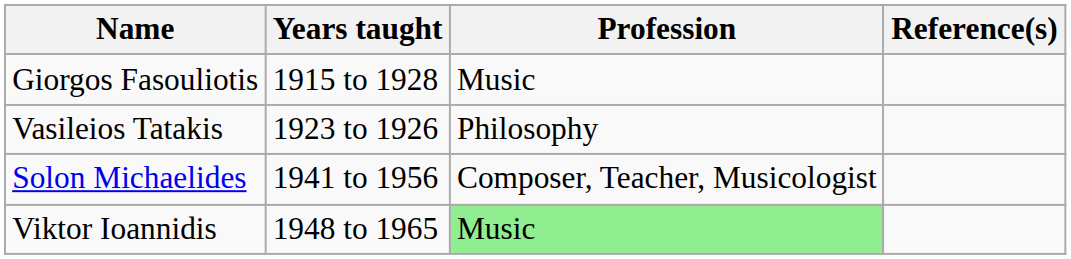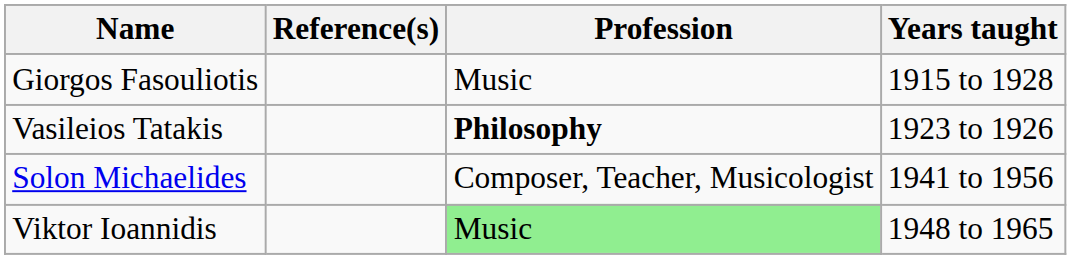columns swapped: Years taught <-> Reference(s)
Vasileios Tatakis | Profession: normal -> bold
